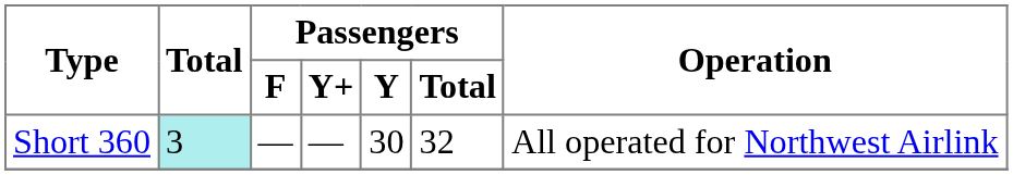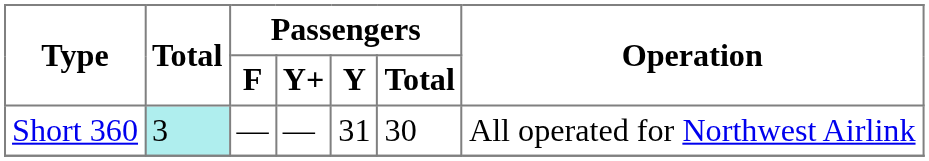Short 360 | Passengers / Y: 30 -> 31
Short 360 | Passengers / Total: 32 -> 30
